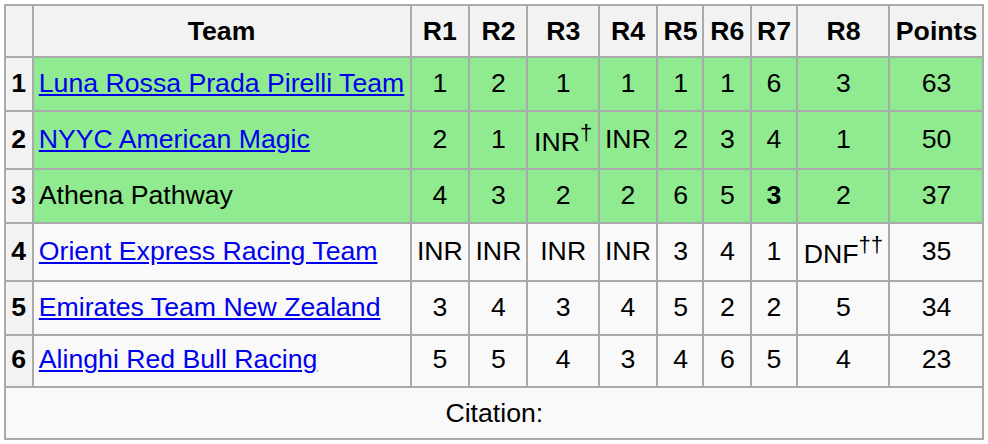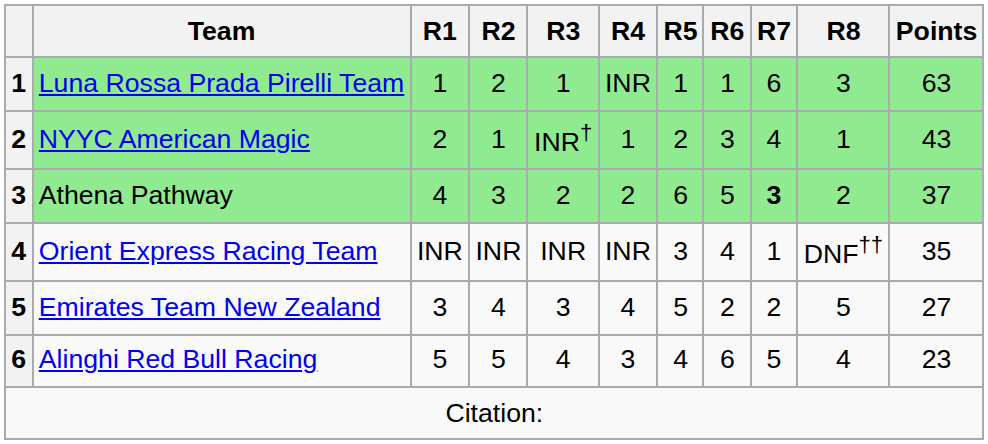Luna Rossa Prada Pirelli Team | R4: 1 -> INR
NYYC American Magic | R4: INR -> 1
NYYC American Magic | Points: 50 -> 43
Emirates Team New Zealand | Points: 34 -> 27
